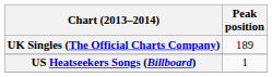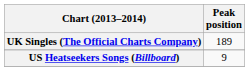US Heatseekers Songs (Billboard) | Peak position: 1 -> 9
